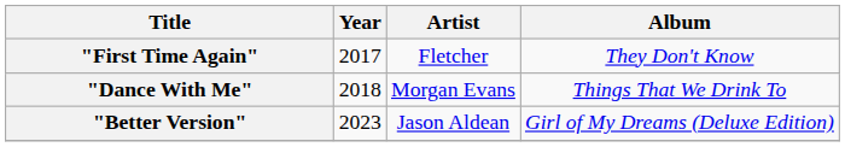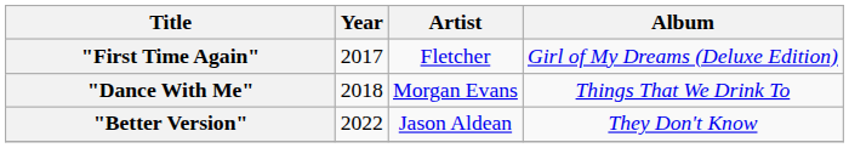"First Time Again" | Album: They Don't Know -> Girl of My Dreams (Deluxe Edition)
"Better Version" | Year: 2023 -> 2022
"Better Version" | Album: Girl of My Dreams (Deluxe Edition) -> They Don't Know
